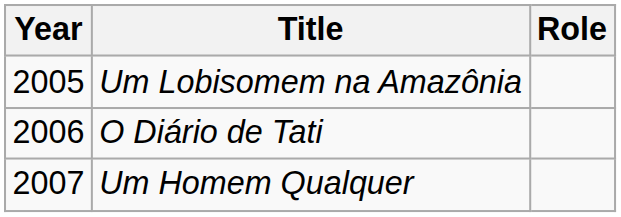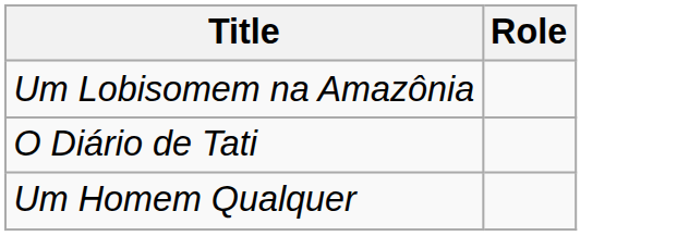- column: Year | 2005 | 2006 | 2007
